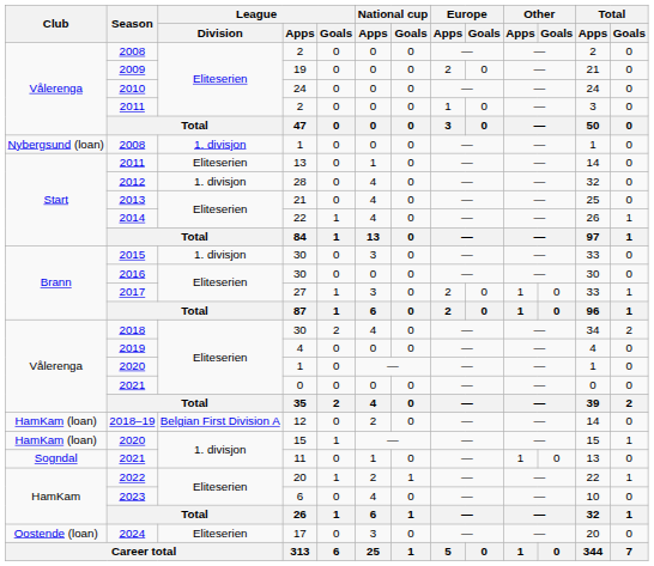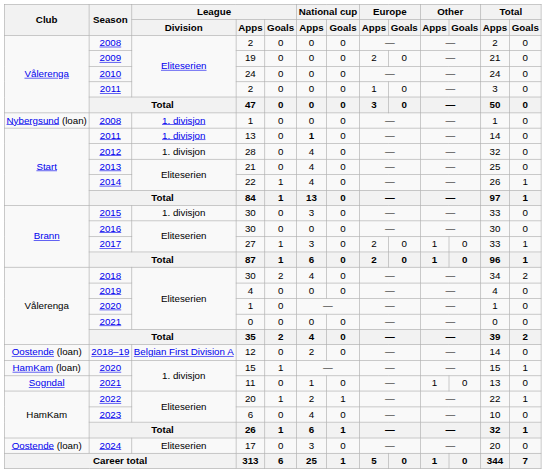2011 / 13 | League / Division: Eliteserien -> 1. divisjon
2011 / 13 | National cup / Apps: normal -> bold
2018–19 | Club: HamKam (loan) -> Oostende (loan)
